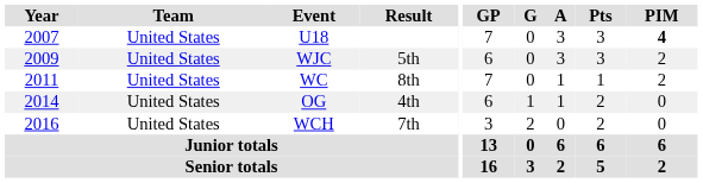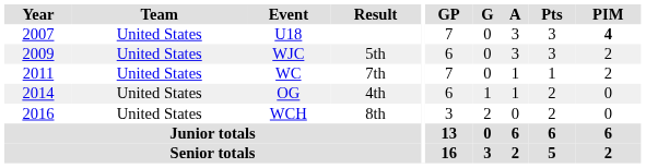WC | Result: 8th -> 7th
WCH | Result: 7th -> 8th
